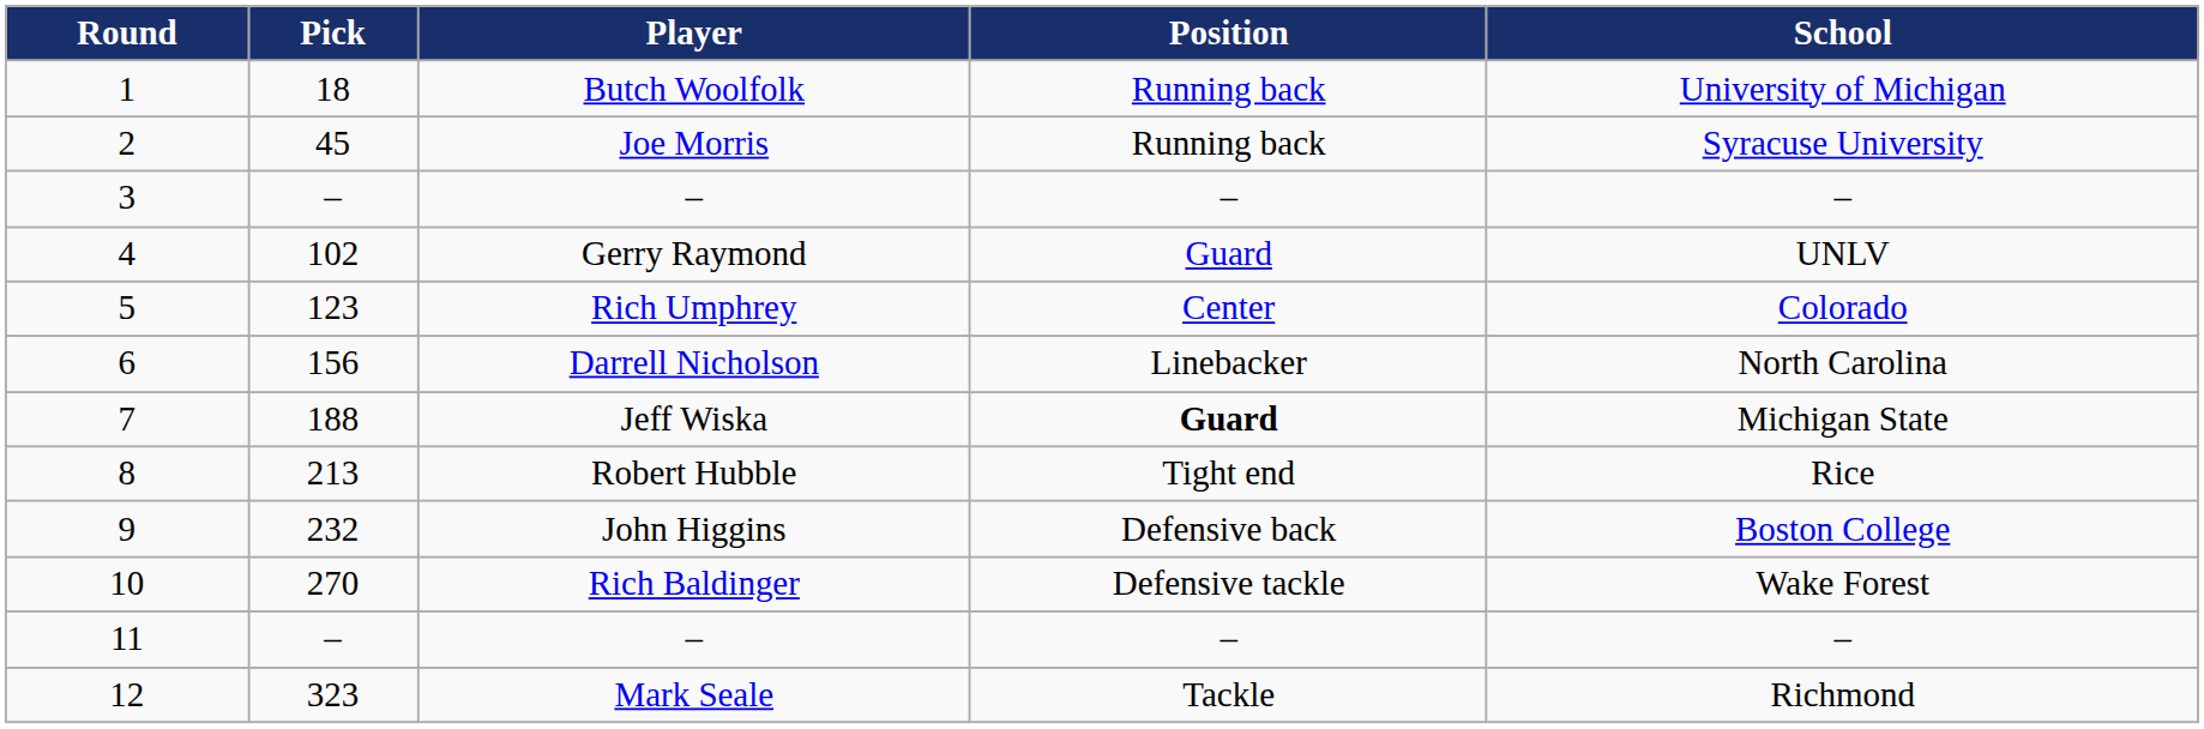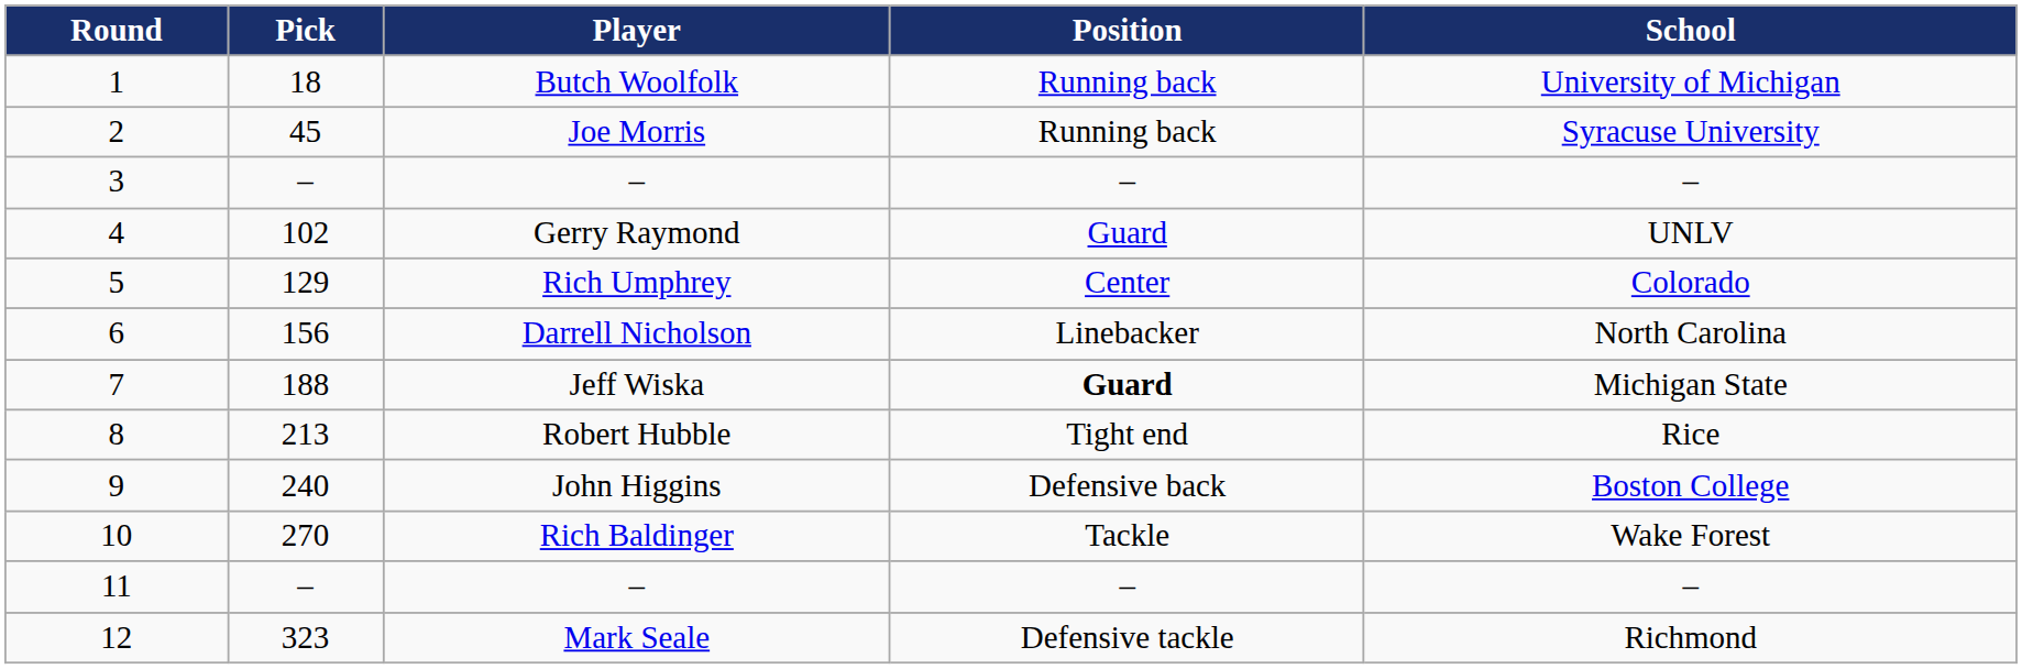Rich Umphrey | Pick: 123 -> 129
John Higgins | Pick: 232 -> 240
Rich Baldinger | Position: Defensive tackle -> Tackle
Mark Seale | Position: Tackle -> Defensive tackle
